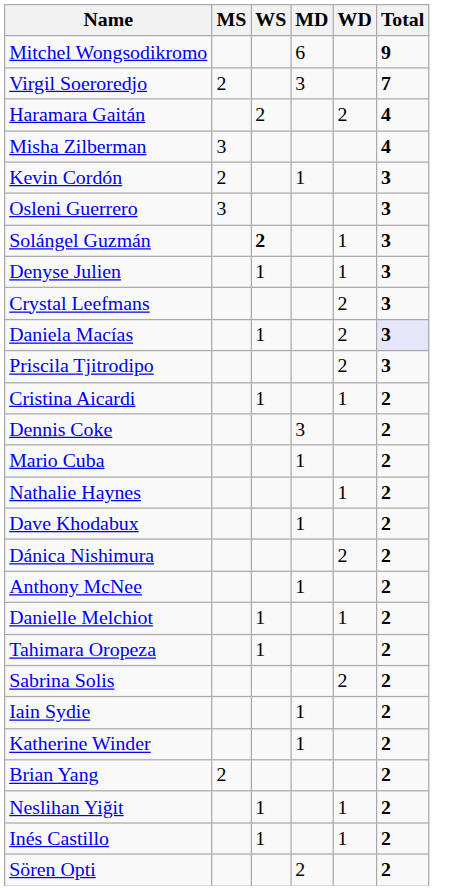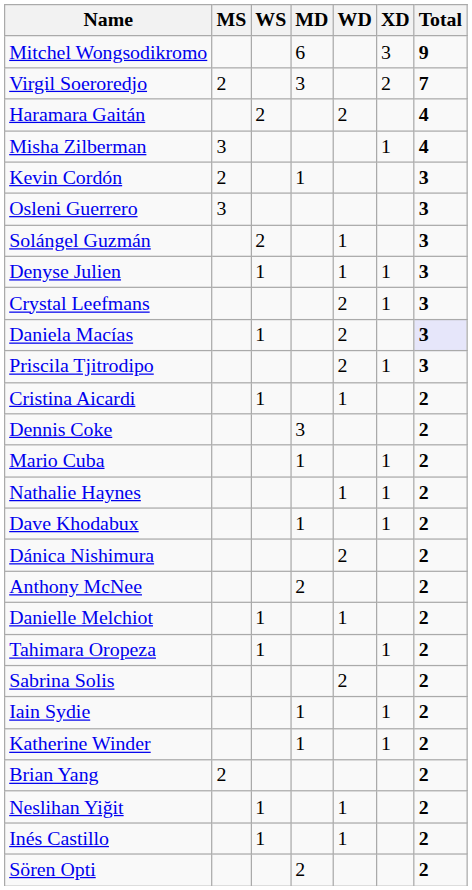+ column: XD | 3 | 2 | 1 | 1 | 1 | 1 | 1 | 1 | 1 | 1 | 1 | 1
Solángel Guzmán | WS: bold -> normal
Anthony McNee | MD: 1 -> 2
